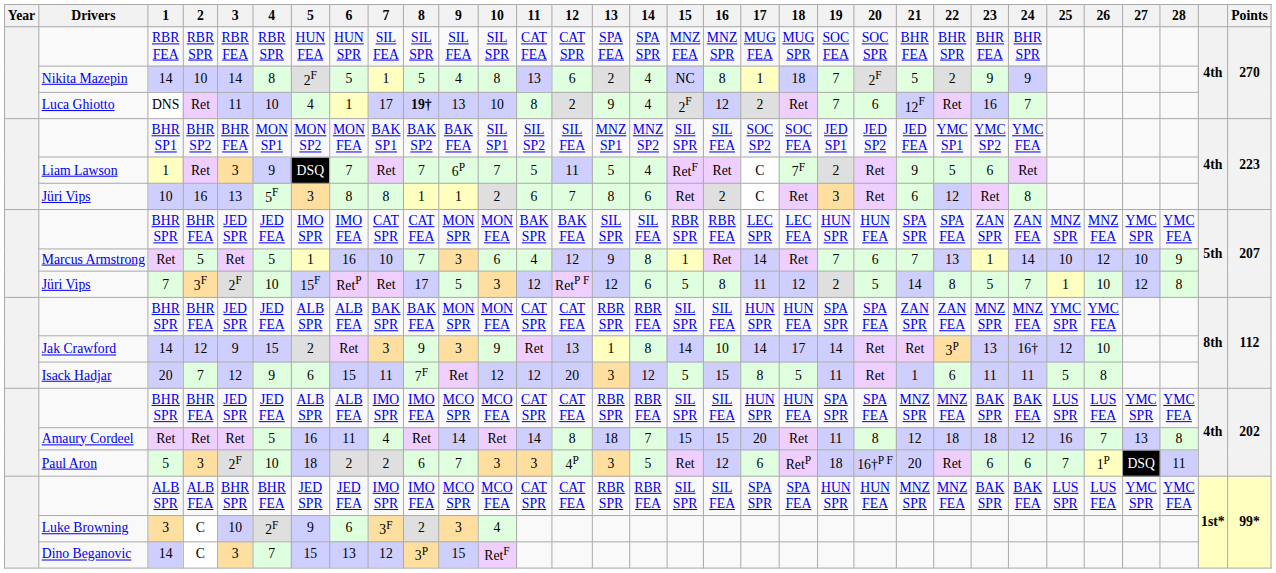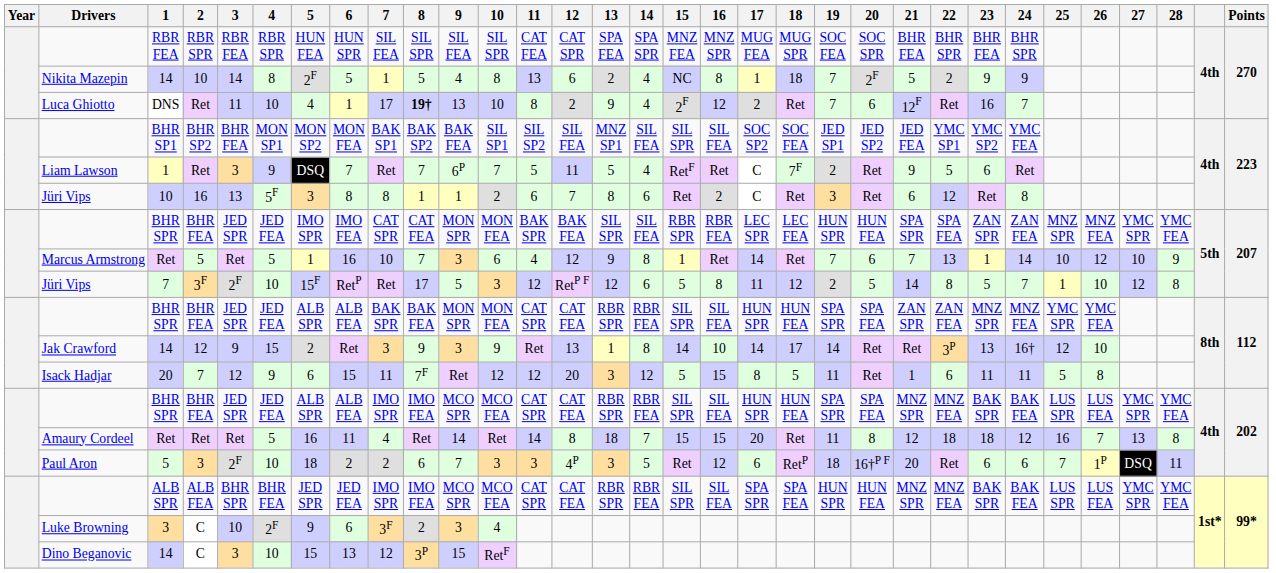BHR SP1 | 14: MNZ SP2 -> SIL FEA
14 / C | 4: 7 -> 10
